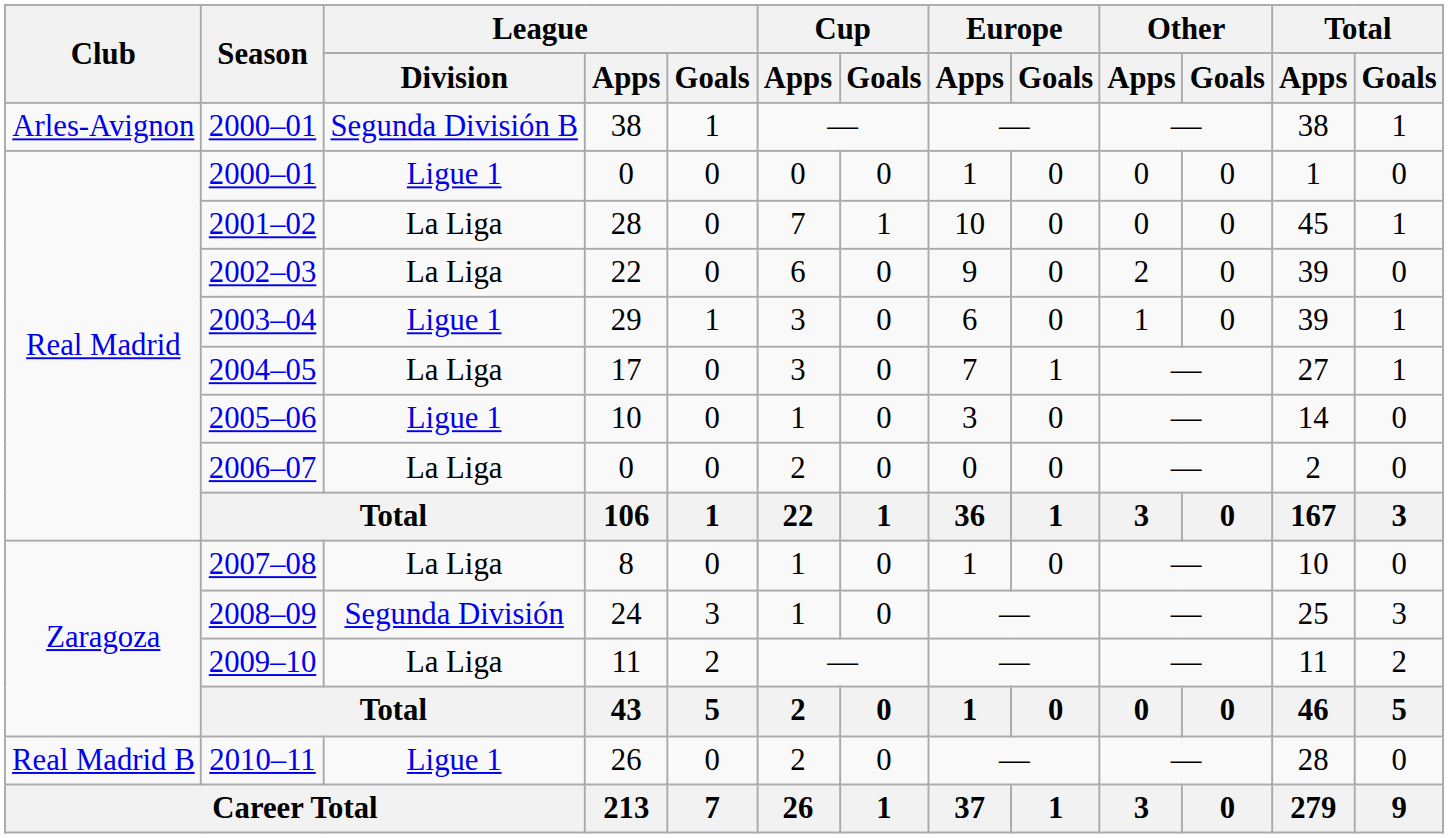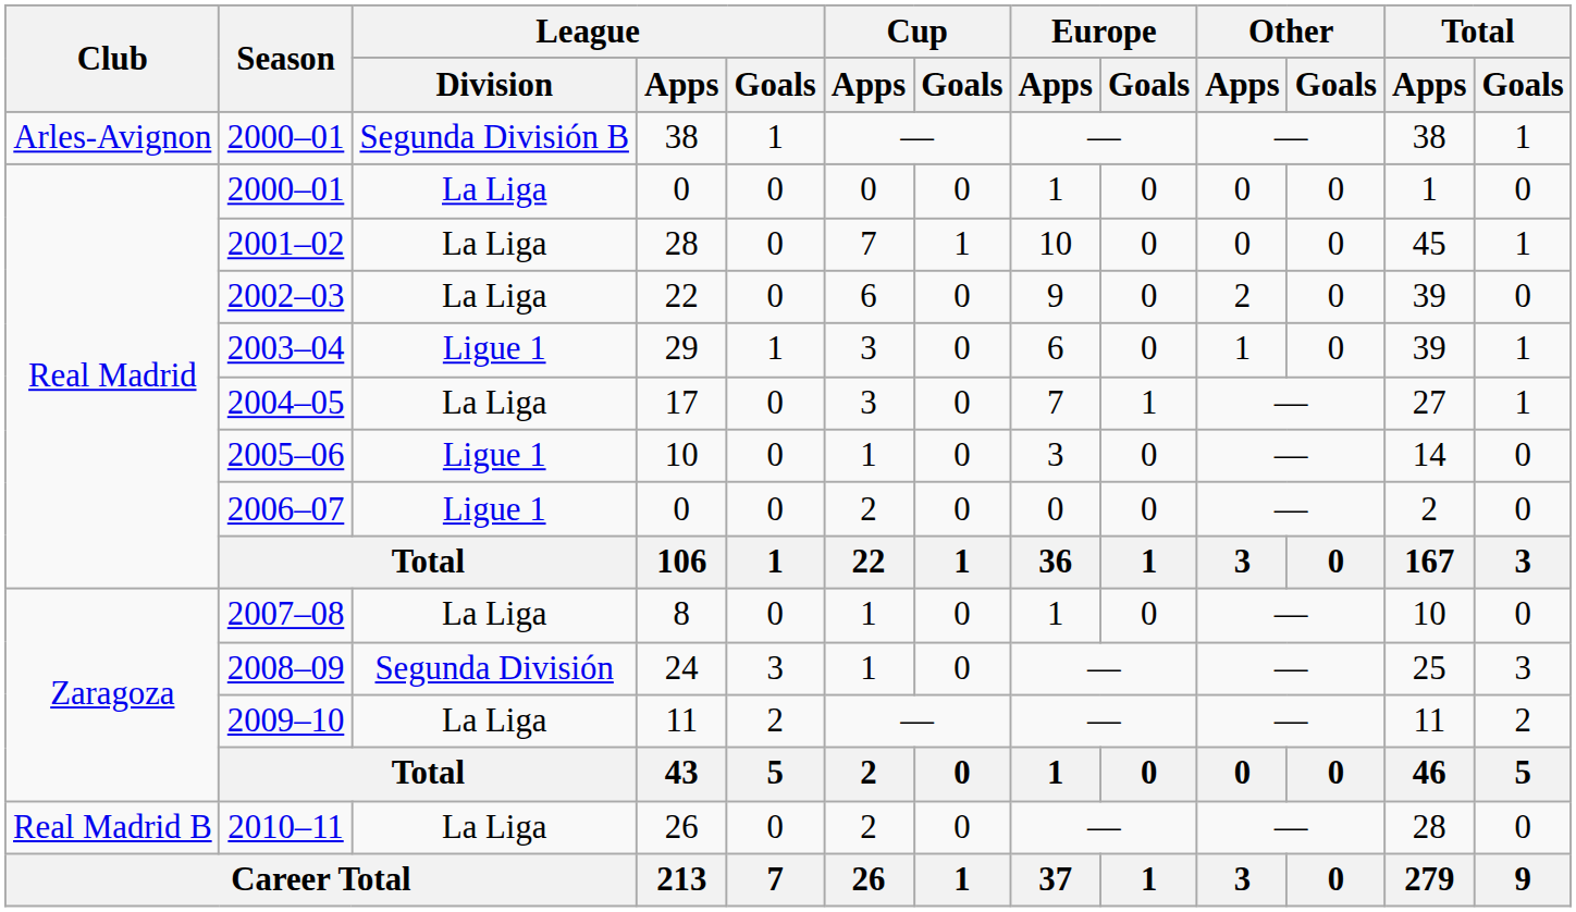2000–01 / 0 | League / Division: Ligue 1 -> La Liga
2006–07 | League / Division: La Liga -> Ligue 1
2010–11 | League / Division: Ligue 1 -> La Liga
